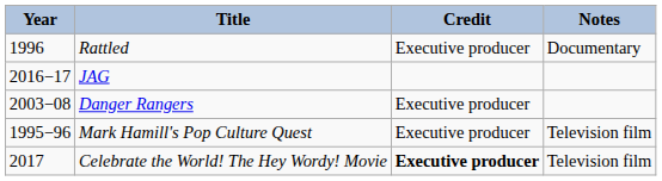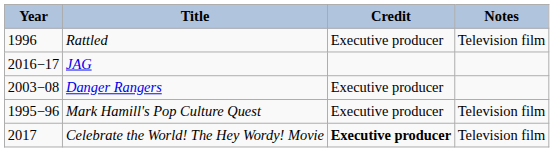Rattled | Notes: Documentary -> Television film
